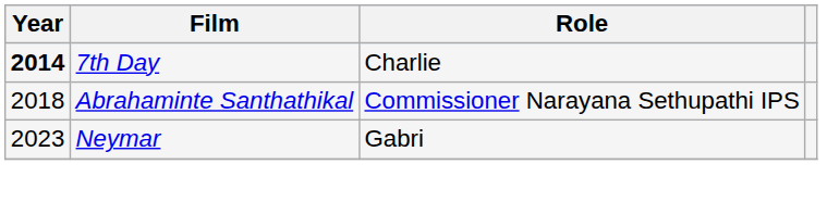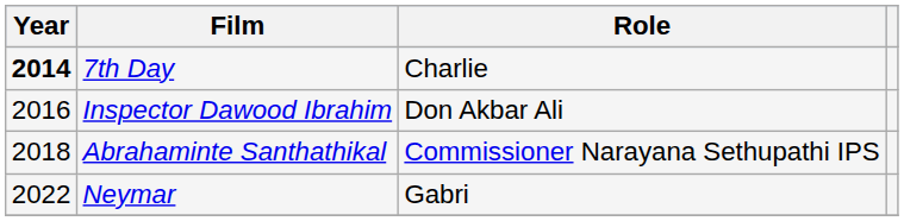+ row: 2016 | Inspector Dawood Ibrahim | Don Akbar Ali
Neymar | Year: 2023 -> 2022
